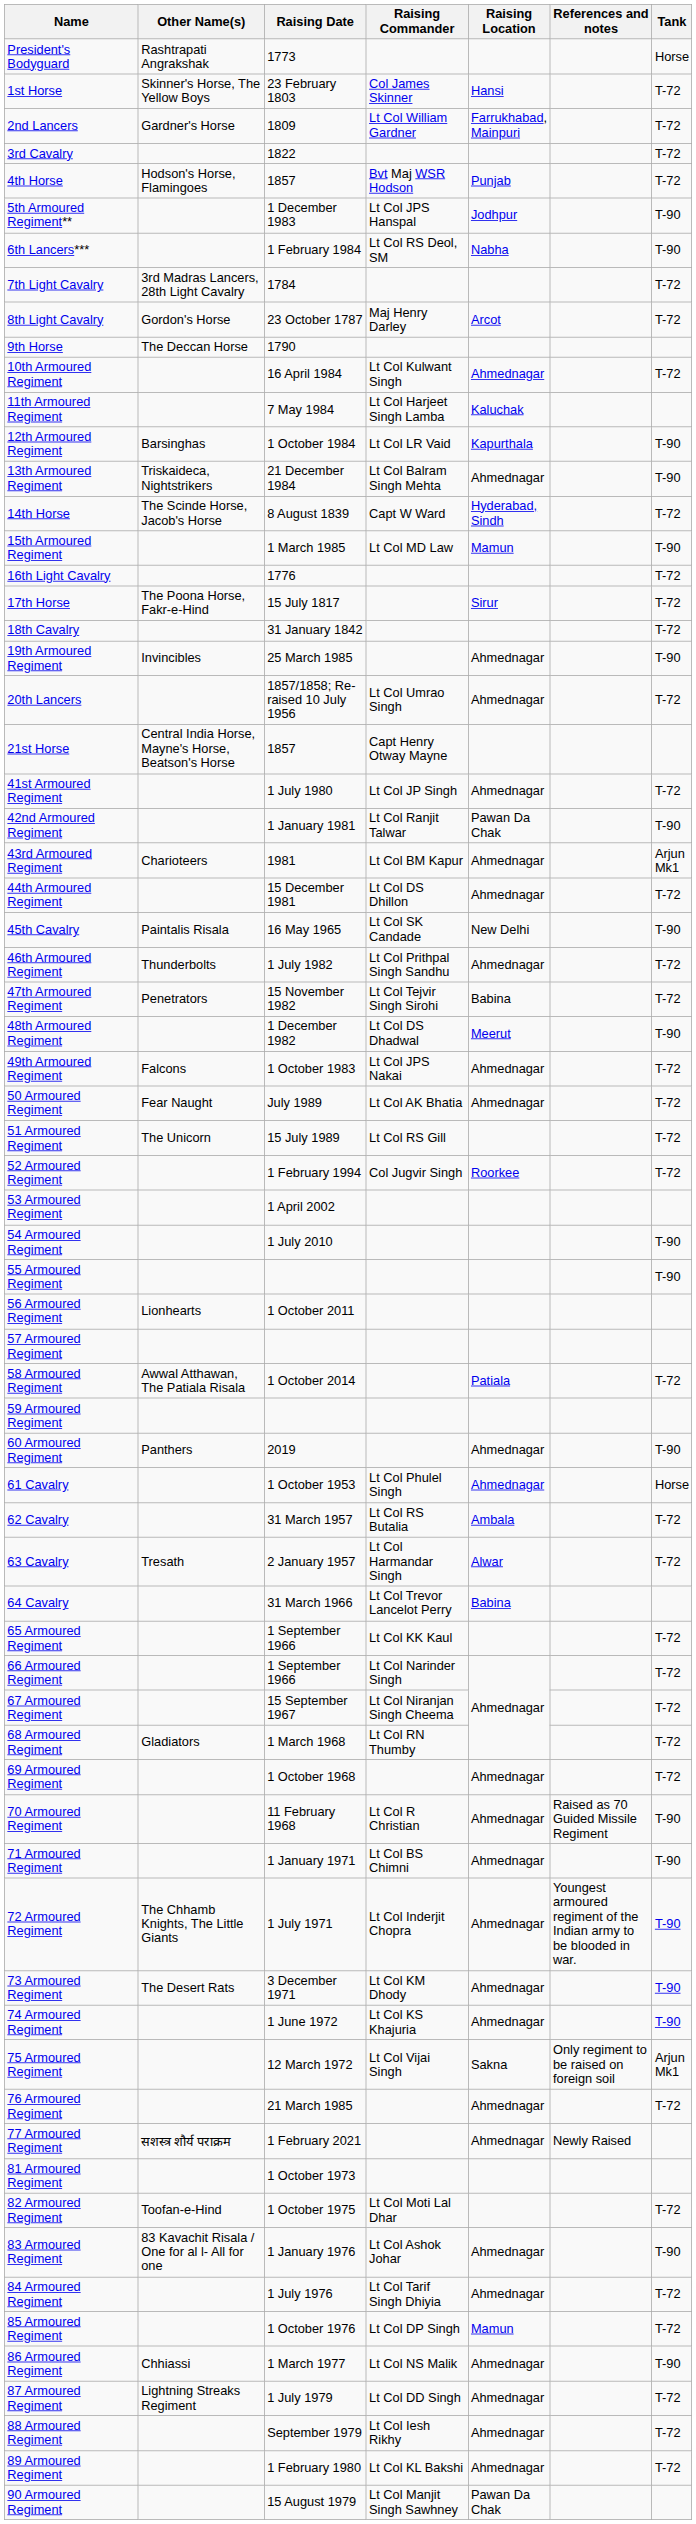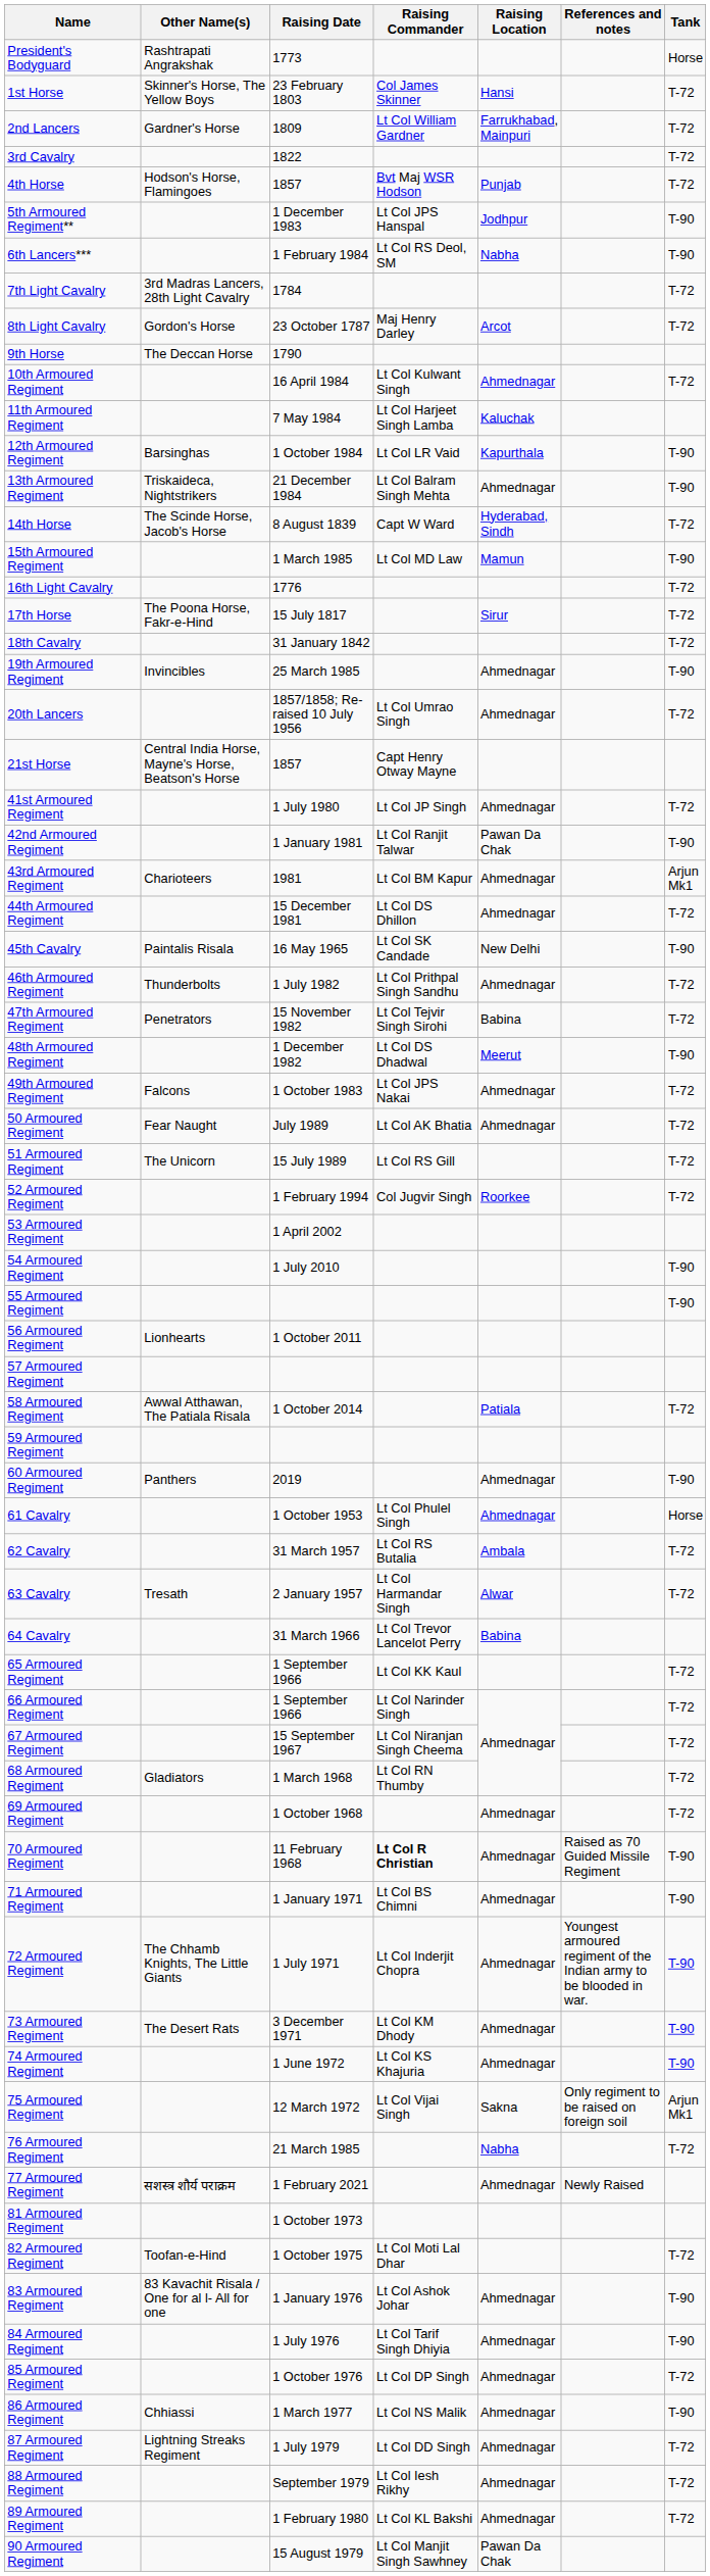70 Armoured Regiment | Raising Commander: normal -> bold
76 Armoured Regiment | Raising Location: Ahmednagar -> Nabha
84 Armoured Regiment | Tank: T-72 -> T-90
85 Armoured Regiment | Raising Location: Mamun -> Ahmednagar
